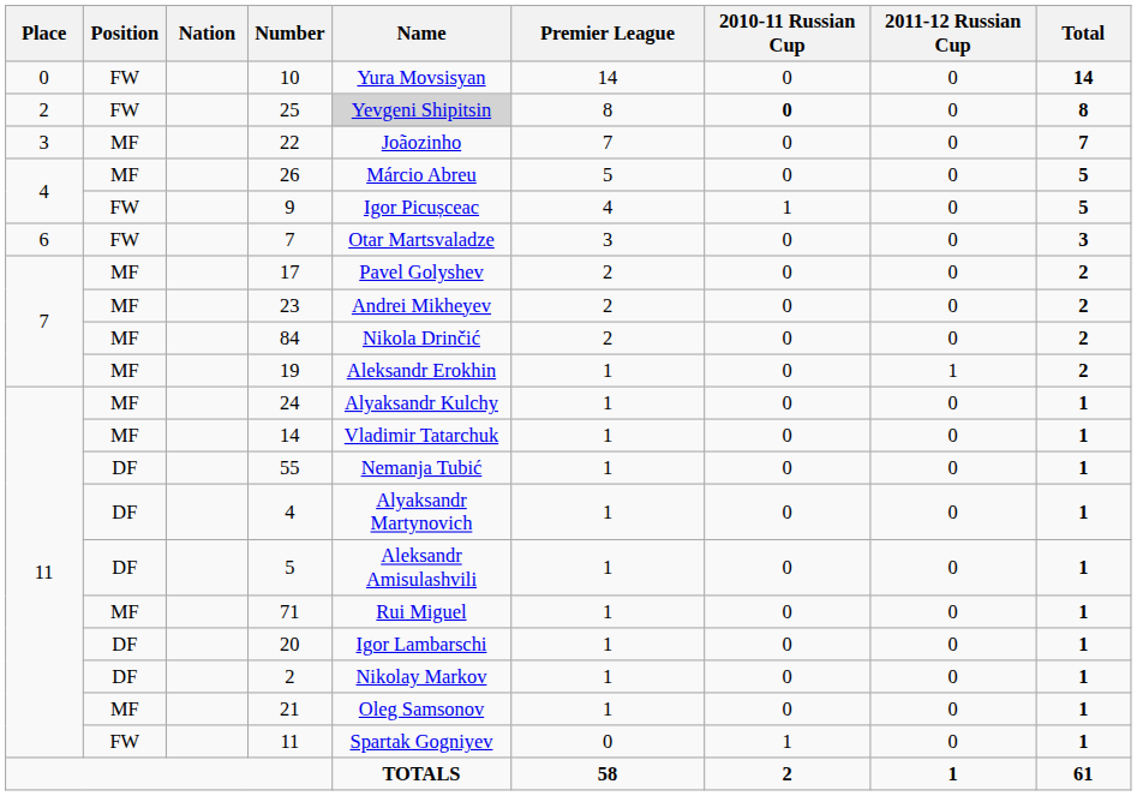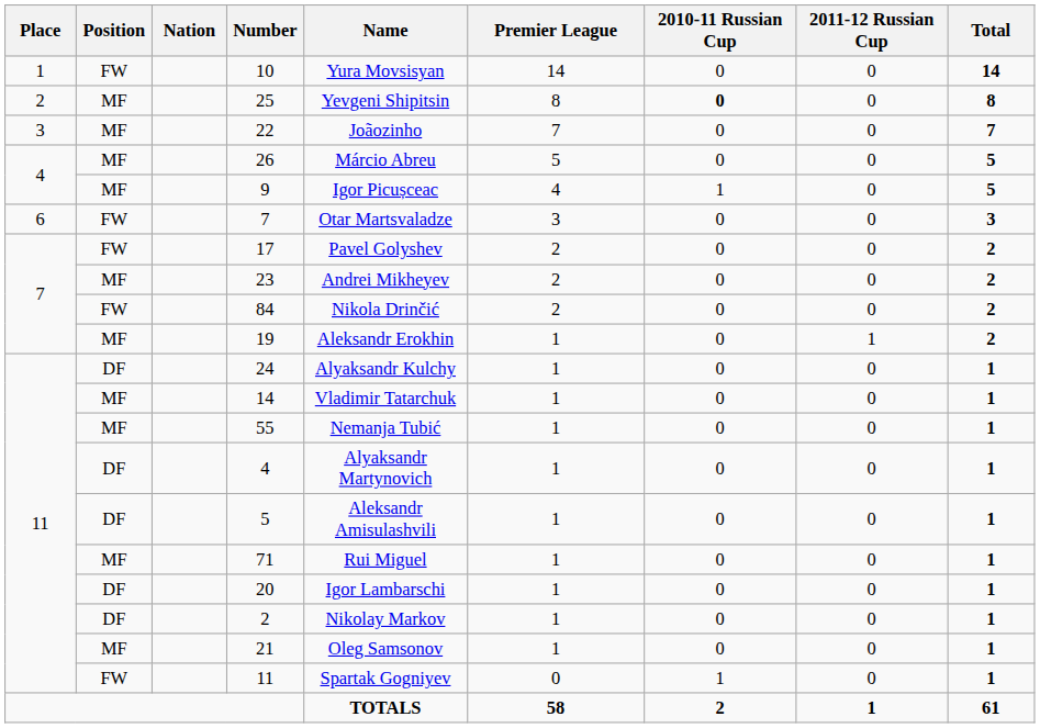10 | Place: 0 -> 1
25 | Position: FW -> MF
25 | Name: lightgrey background -> no background
9 | Position: FW -> MF
17 | Position: MF -> FW
84 | Position: MF -> FW
24 | Position: MF -> DF
55 | Position: DF -> MF
